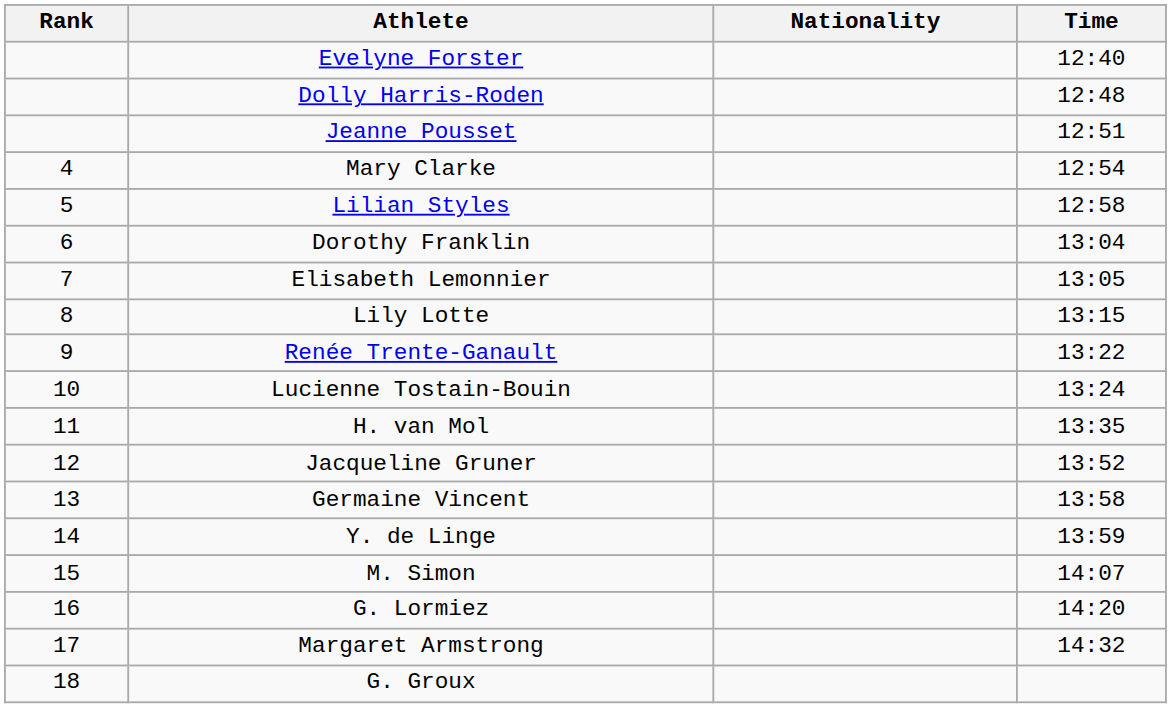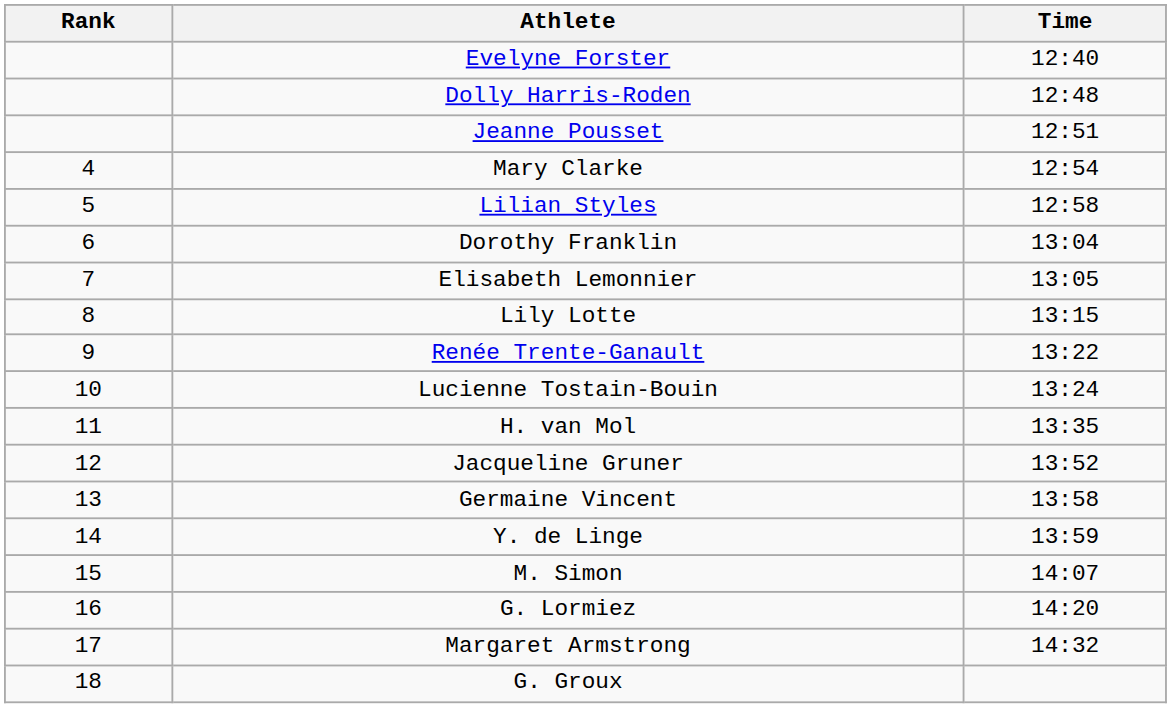- column: Nationality
